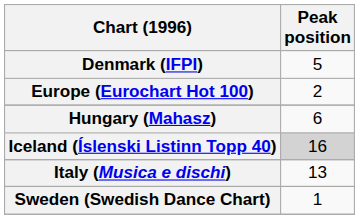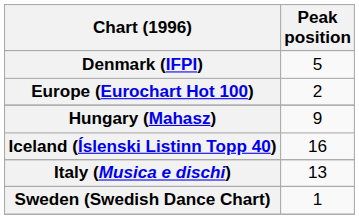Hungary (Mahasz) | Peak position: 6 -> 9
Iceland (Íslenski Listinn Topp 40) | Peak position: lightgrey background -> no background
